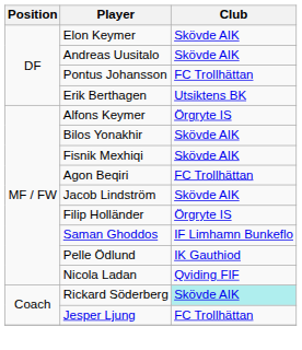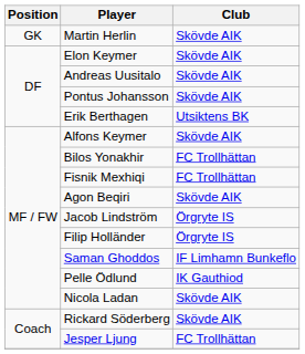+ row: GK | Martin Herlin | Skövde AIK
Pontus Johansson | Club: FC Trollhättan -> Skövde AIK
Alfons Keymer | Club: Örgryte IS -> Skövde AIK
Bilos Yonakhir | Club: Skövde AIK -> FC Trollhättan
Fisnik Mexhiqi | Club: Skövde AIK -> FC Trollhättan
Agon Beqiri | Club: FC Trollhättan -> Skövde AIK
Jacob Lindström | Club: Skövde AIK -> Örgryte IS
Nicola Ladan | Club: Qviding FIF -> Skövde AIK
Rickard Söderberg | Club: paleturquoise background -> no background
